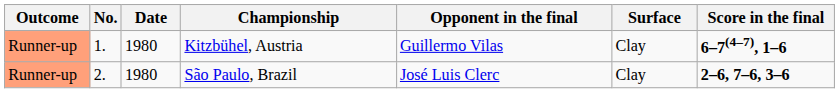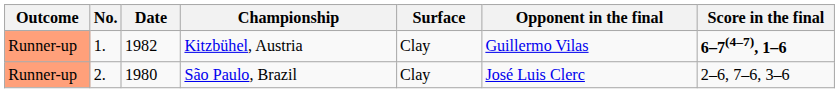columns swapped: Surface <-> Opponent in the final
Kitzbühel, Austria | Date: 1980 -> 1982
São Paulo, Brazil | Score in the final: bold -> normal
